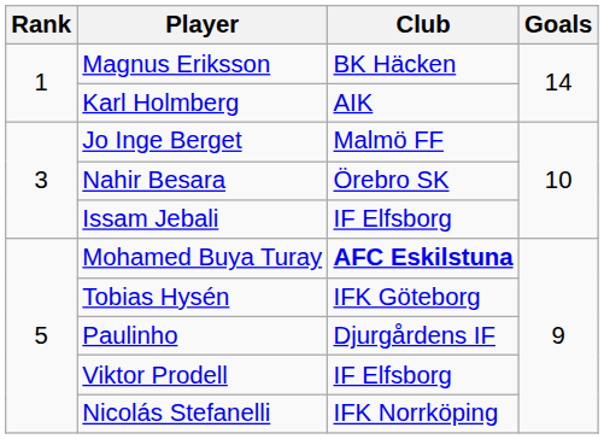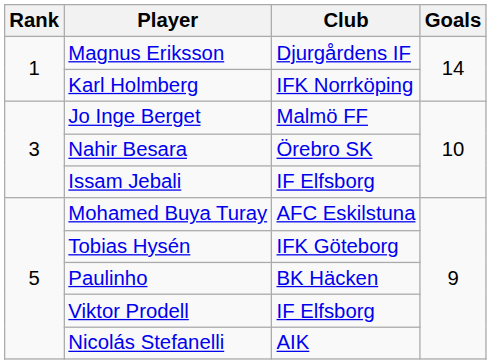Magnus Eriksson | Club: BK Häcken -> Djurgårdens IF
Karl Holmberg | Club: AIK -> IFK Norrköping
Mohamed Buya Turay | Club: bold -> normal
Paulinho | Club: Djurgårdens IF -> BK Häcken
Nicolás Stefanelli | Club: IFK Norrköping -> AIK
